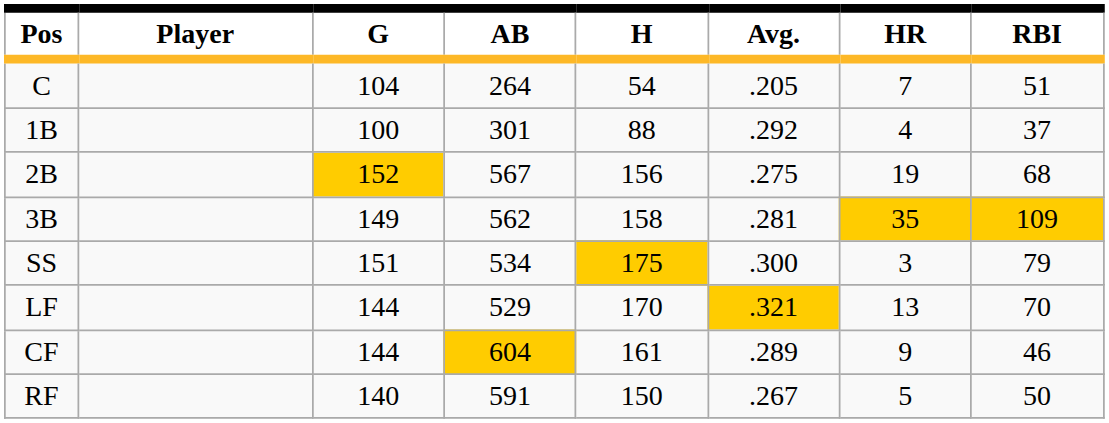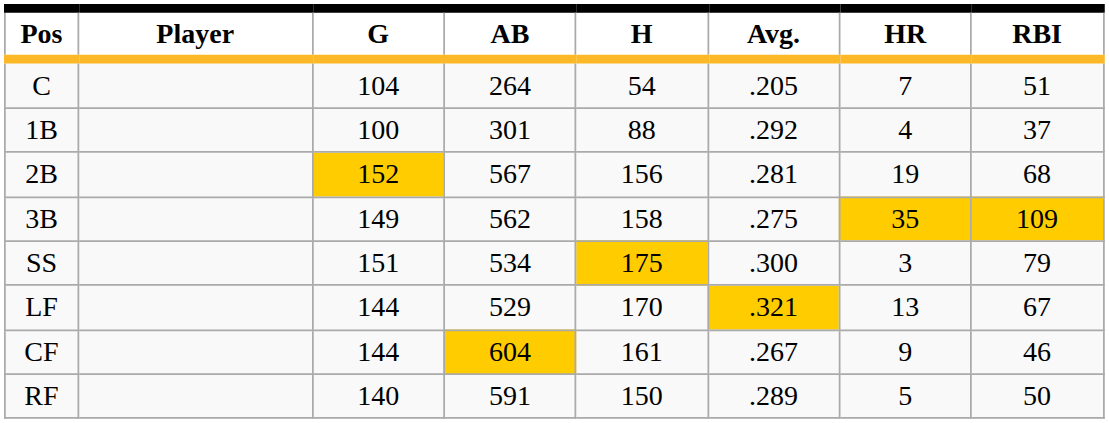2B | Avg.: .275 -> .281
3B | Avg.: .281 -> .275
LF | RBI: 70 -> 67
CF | Avg.: .289 -> .267
RF | Avg.: .267 -> .289
